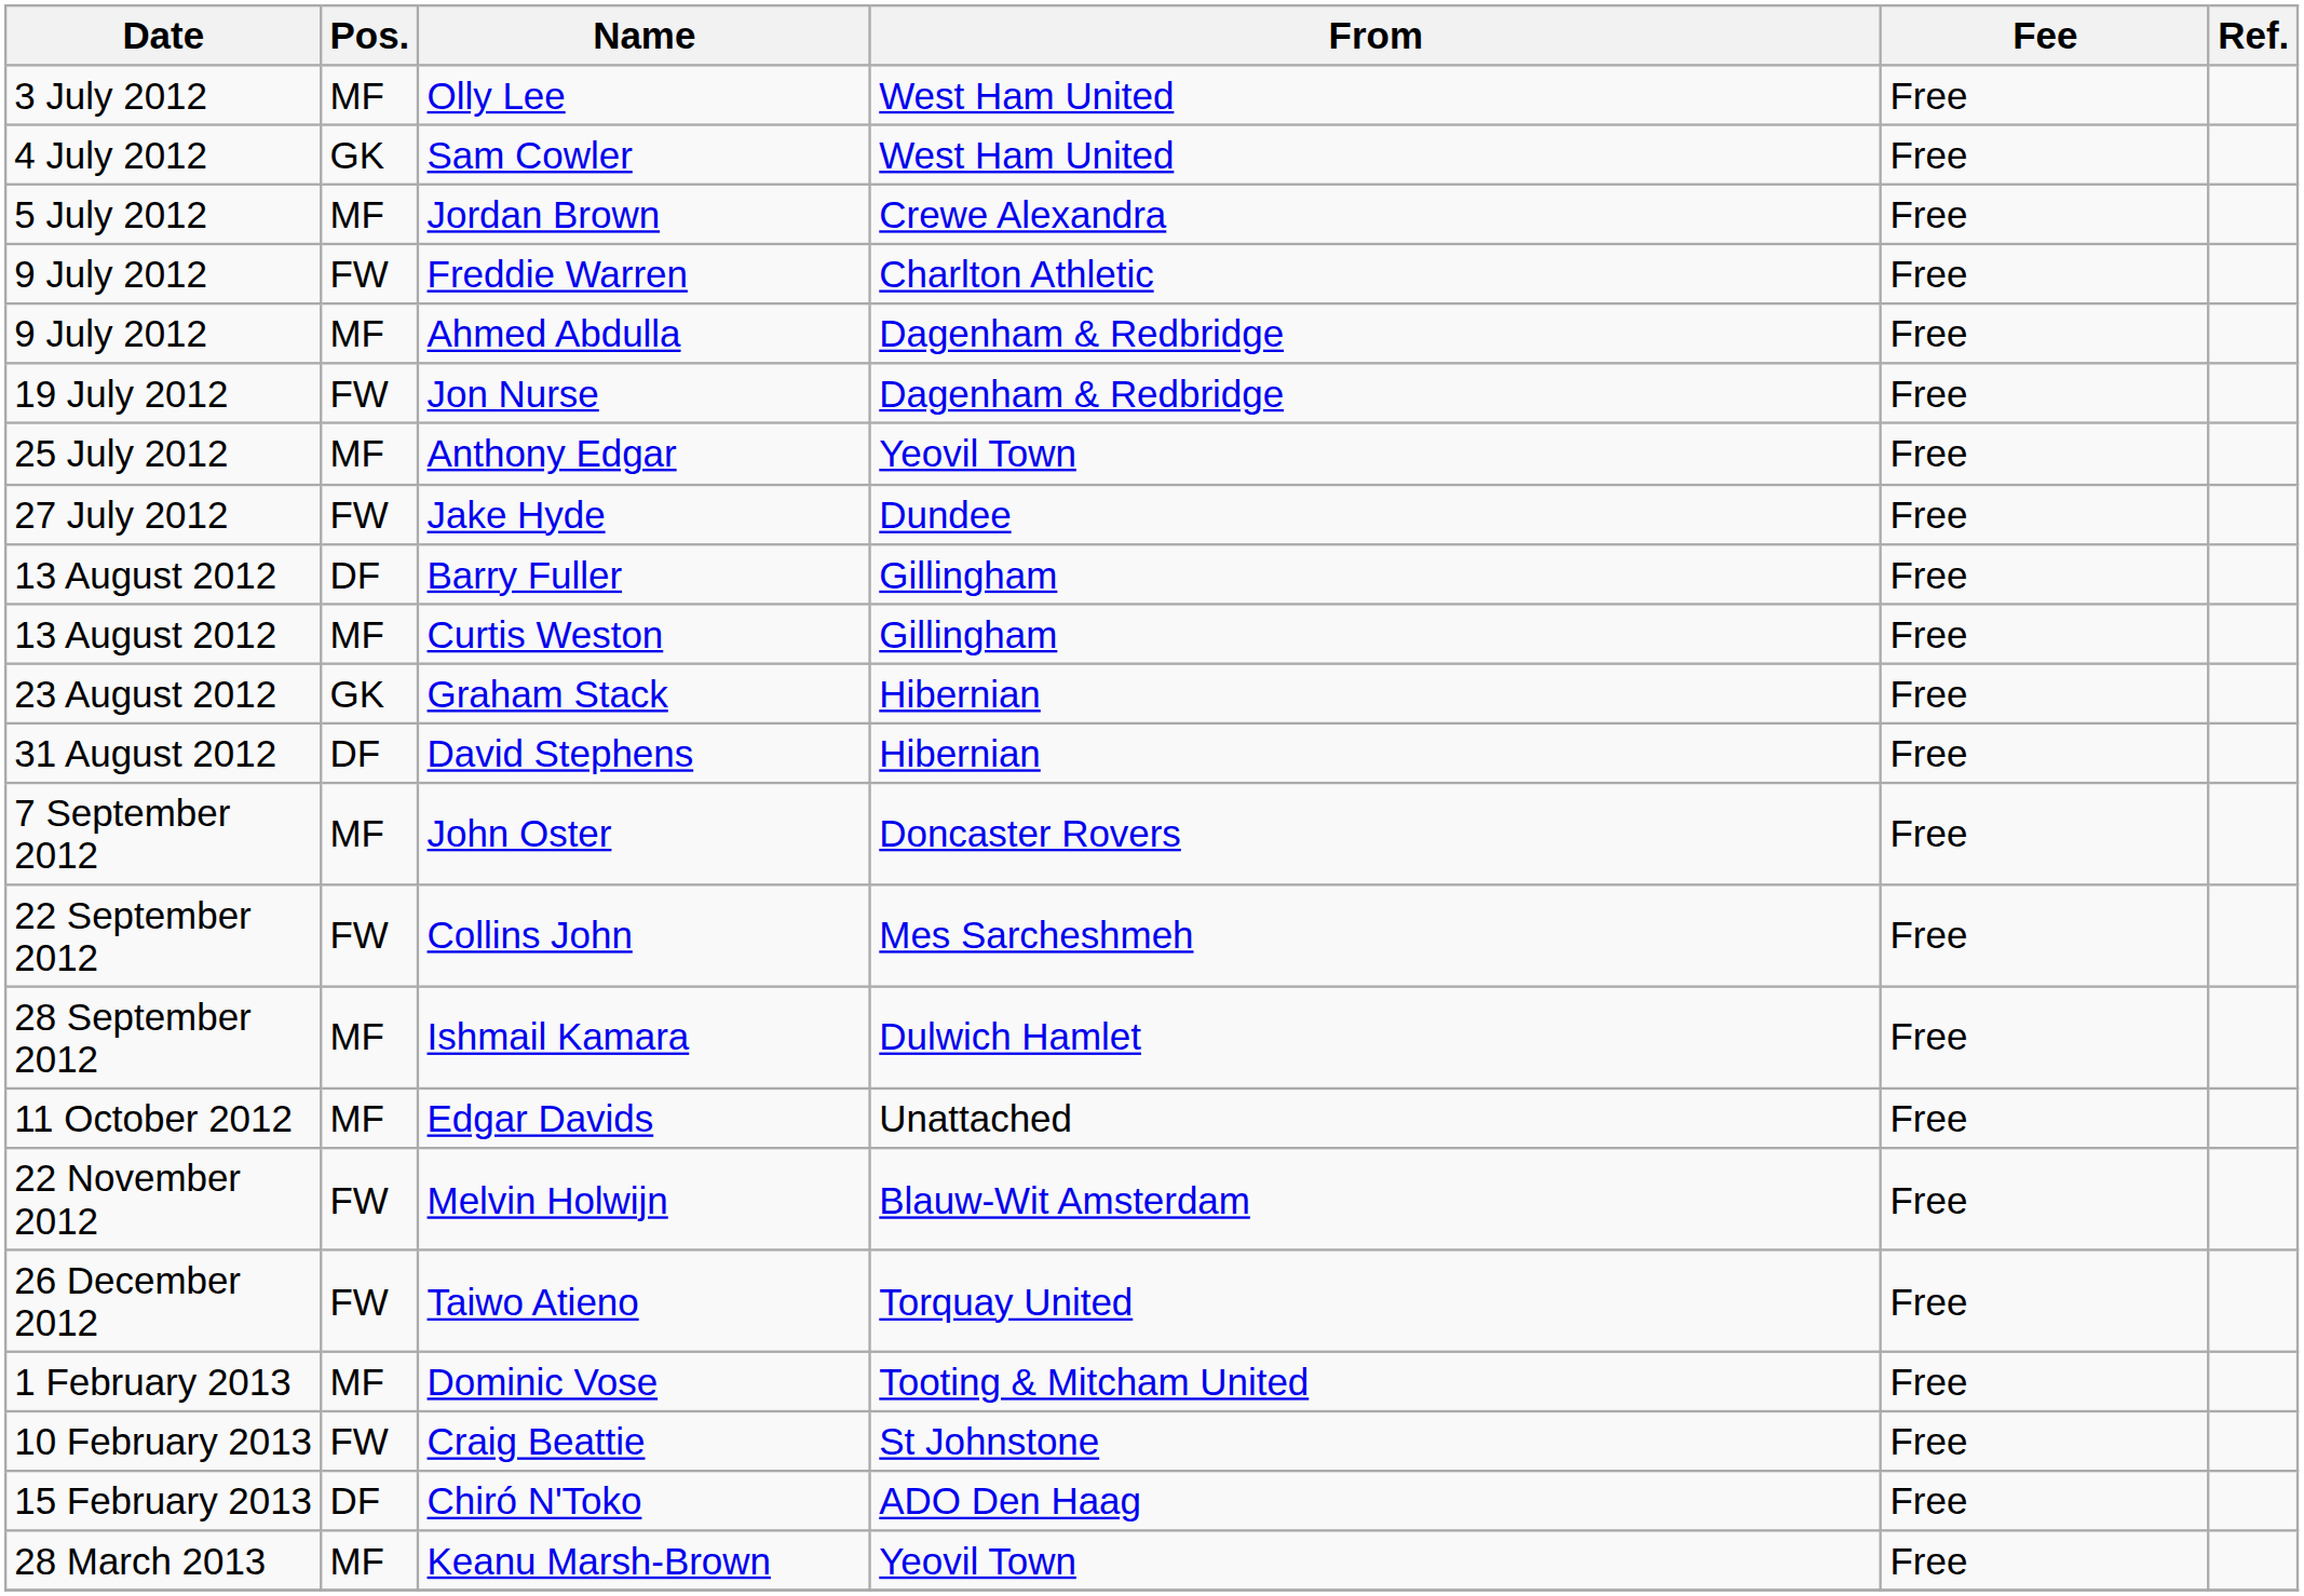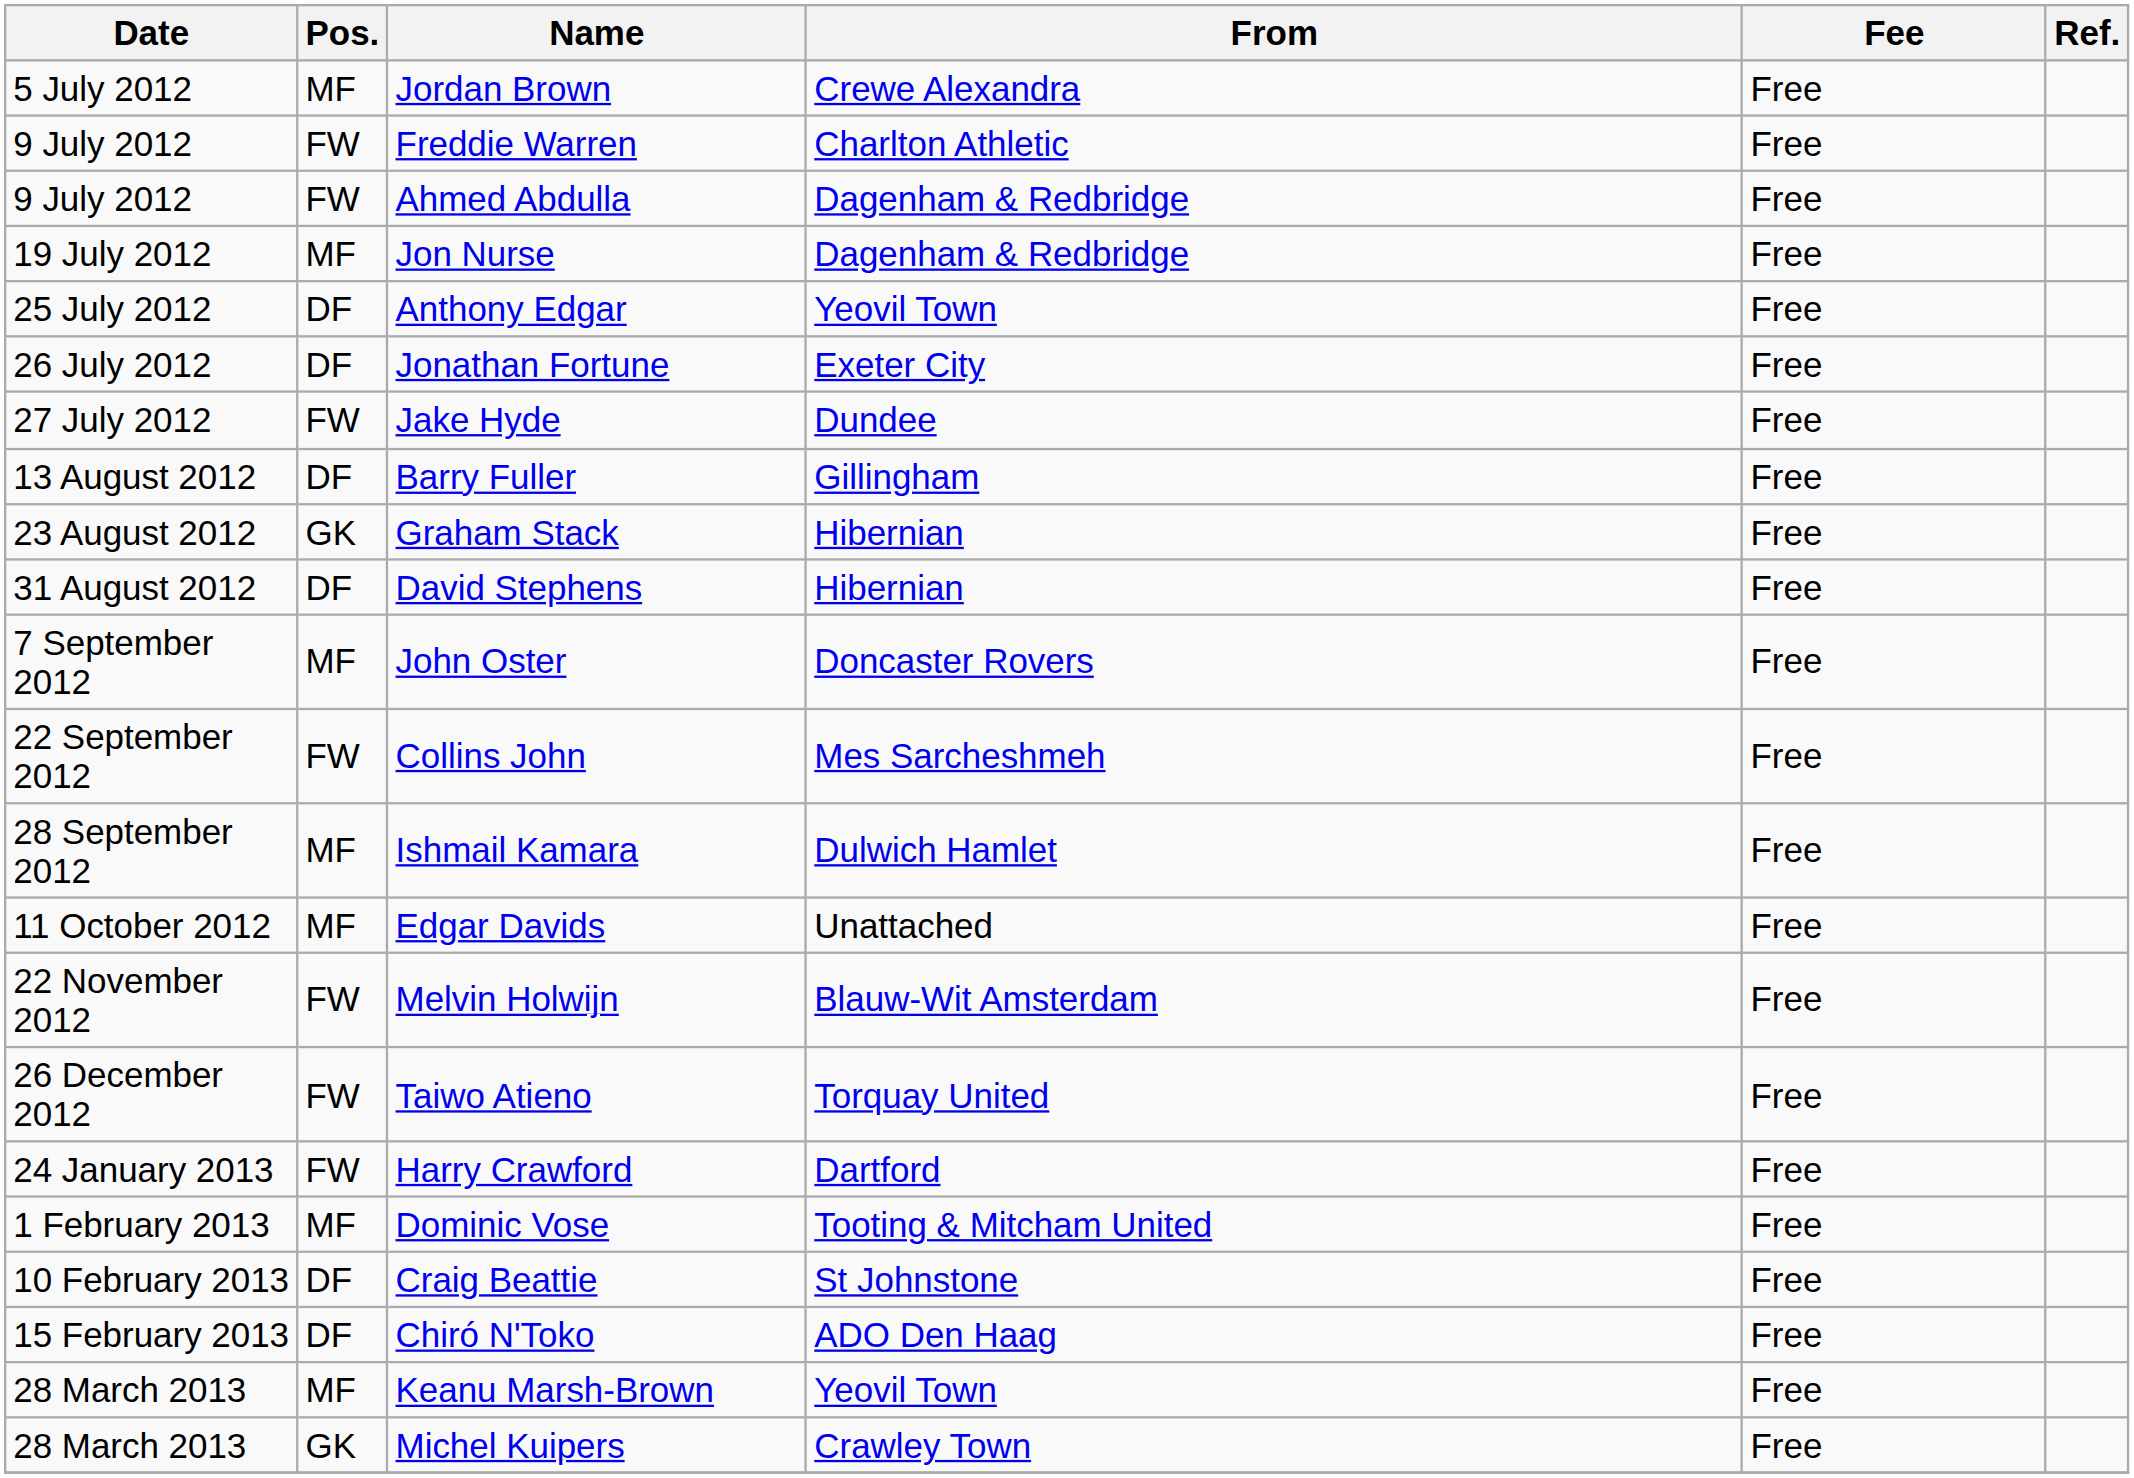- row: 3 July 2012 | MF | Olly Lee | West Ham United | Free
- row: 4 July 2012 | GK | Sam Cowler | West Ham United | Free
Ahmed Abdulla | Pos.: MF -> FW
Jon Nurse | Pos.: FW -> MF
Anthony Edgar | Pos.: MF -> DF
+ row: 26 July 2012 | DF | Jonathan Fortune | Exeter City | Free
- row: 13 August 2012 | MF | Curtis Weston | Gillingham | Free
+ row: 24 January 2013 | FW | Harry Crawford | Dartford | Free
Craig Beattie | Pos.: FW -> DF
+ row: 28 March 2013 | GK | Michel Kuipers | Crawley Town | Free
